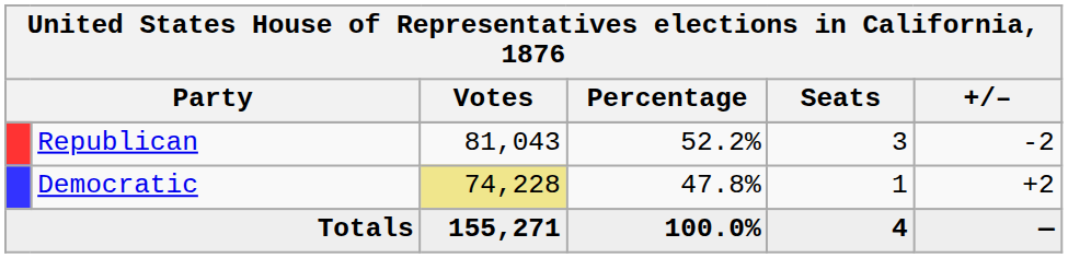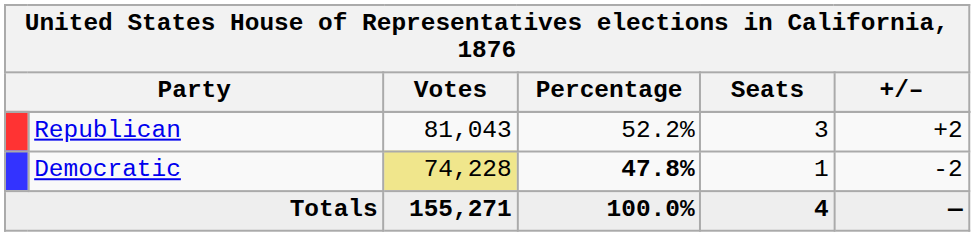Republican | +/–: -2 -> +2
Democratic | Percentage: normal -> bold
Democratic | +/–: +2 -> -2
